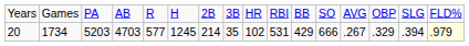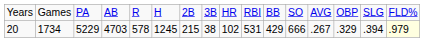20 | column 3: 5203 -> 5229
20 | column 5: 577 -> 578
20 | column 7: 214 -> 215
20 | column 8: 35 -> 38
